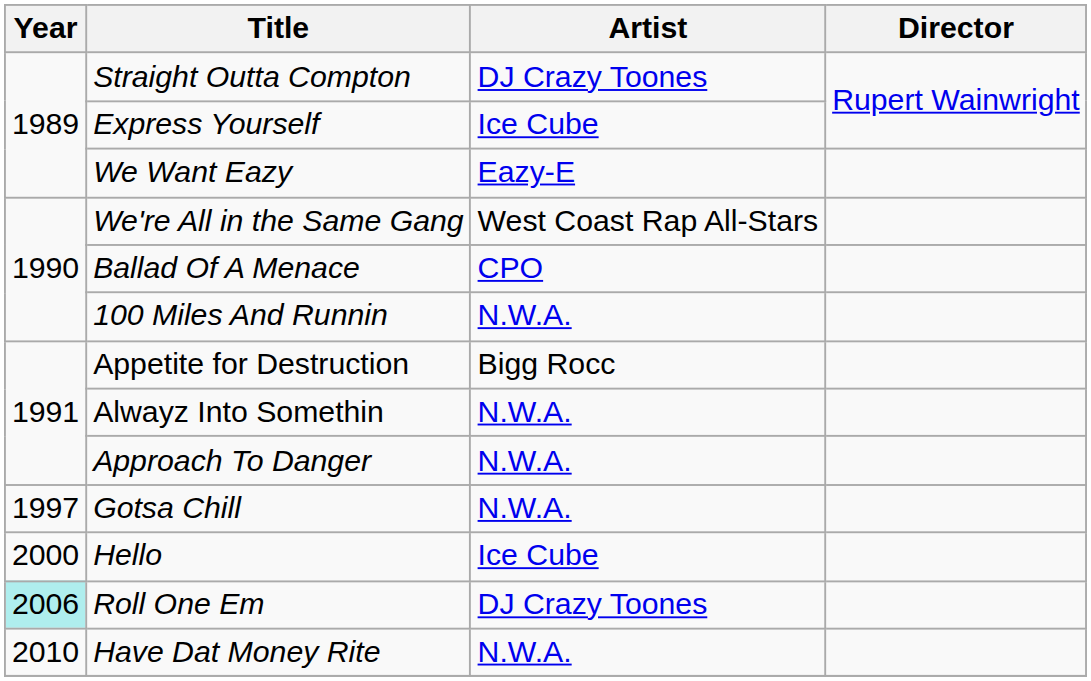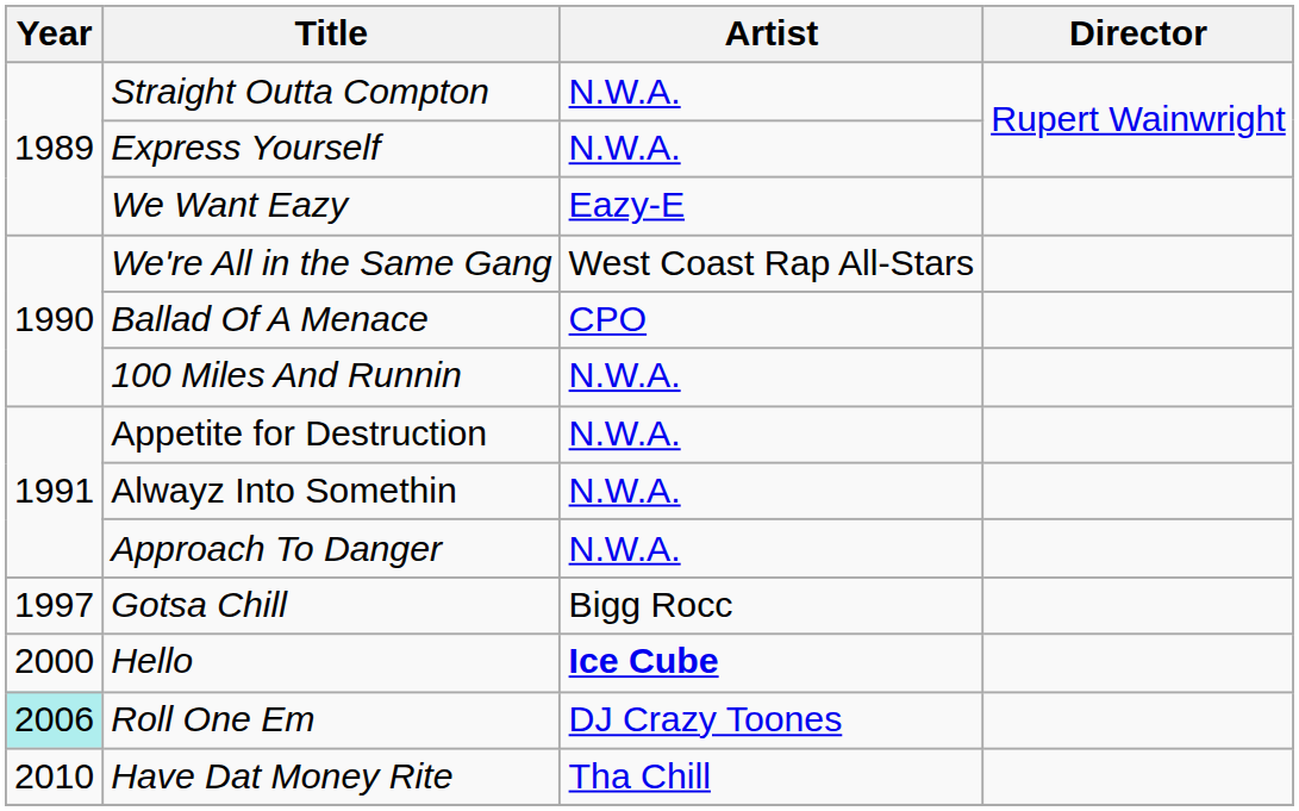Straight Outta Compton | Artist: DJ Crazy Toones -> N.W.A.
Express Yourself | Artist: Ice Cube -> N.W.A.
Appetite for Destruction | Artist: Bigg Rocc -> N.W.A.
Gotsa Chill | Artist: N.W.A. -> Bigg Rocc
Hello | Artist: normal -> bold
Have Dat Money Rite | Artist: N.W.A. -> Tha Chill
